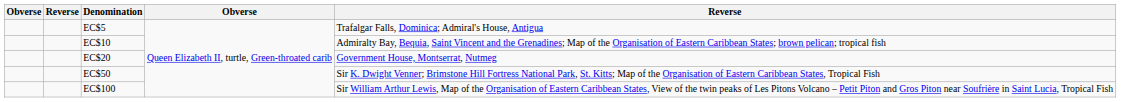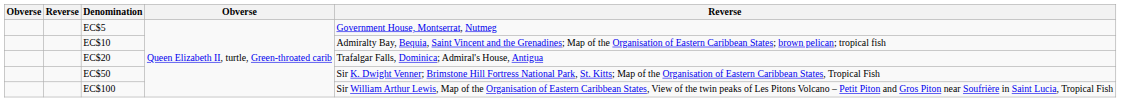EC$5 | column 5: Trafalgar Falls, Dominica; Admiral's House, Antigua -> Government House, Montserrat, Nutmeg
EC$20 | column 5: Government House, Montserrat, Nutmeg -> Trafalgar Falls, Dominica; Admiral's House, Antigua
